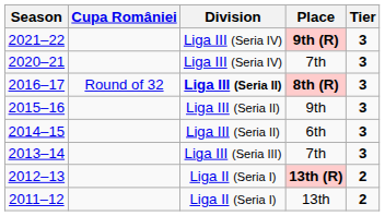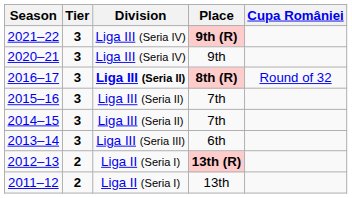columns swapped: Tier <-> Cupa României
2020–21 | Place: 7th -> 9th
2015–16 | Place: 9th -> 7th
2014–15 | Place: 6th -> 7th
2013–14 | Place: 7th -> 6th
